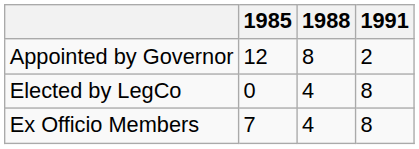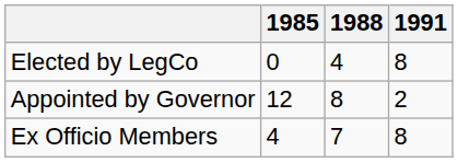rows swapped: Elected by LegCo <-> Appointed by Governor
Ex Officio Members | 1985: 7 -> 4
Ex Officio Members | 1988: 4 -> 7
